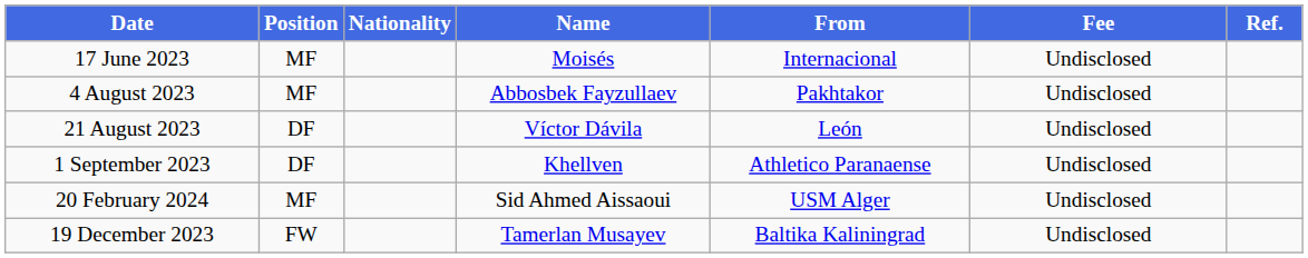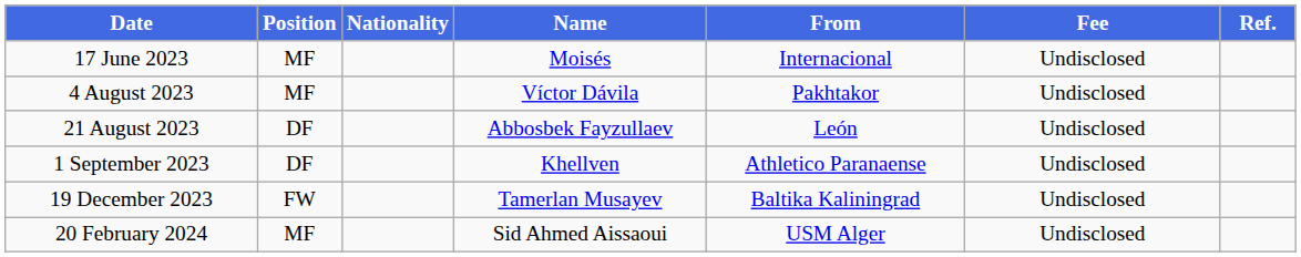4 August 2023 | Name: Abbosbek Fayzullaev -> Víctor Dávila
21 August 2023 | Name: Víctor Dávila -> Abbosbek Fayzullaev
rows swapped: 19 December 2023 <-> 20 February 2024
